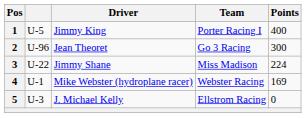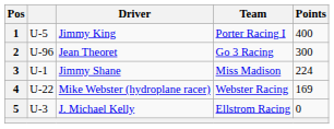3 | column 2: U-22 -> U-1
4 | column 2: U-1 -> U-22
